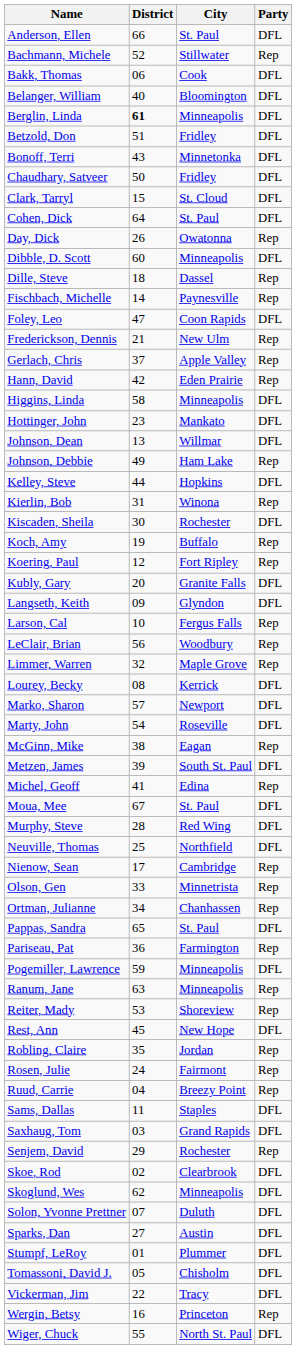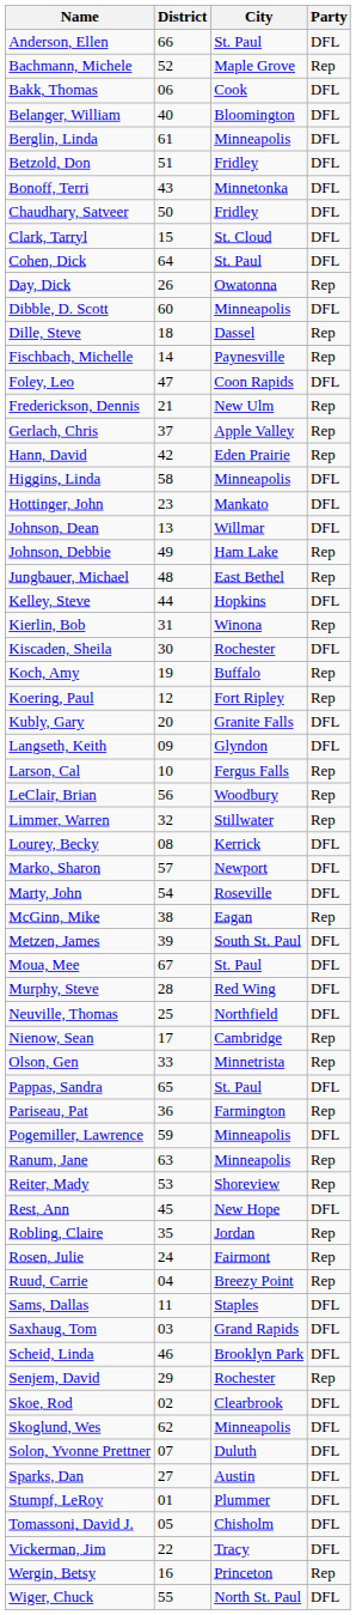Bachmann, Michele | City: Stillwater -> Maple Grove
Berglin, Linda | District: bold -> normal
+ row: Jungbauer, Michael | 48 | East Bethel | Rep
Limmer, Warren | City: Maple Grove -> Stillwater
- row: Michel, Geoff | 41 | Edina | Rep
- row: Ortman, Julianne | 34 | Chanhassen | Rep
+ row: Scheid, Linda | 46 | Brooklyn Park | DFL
